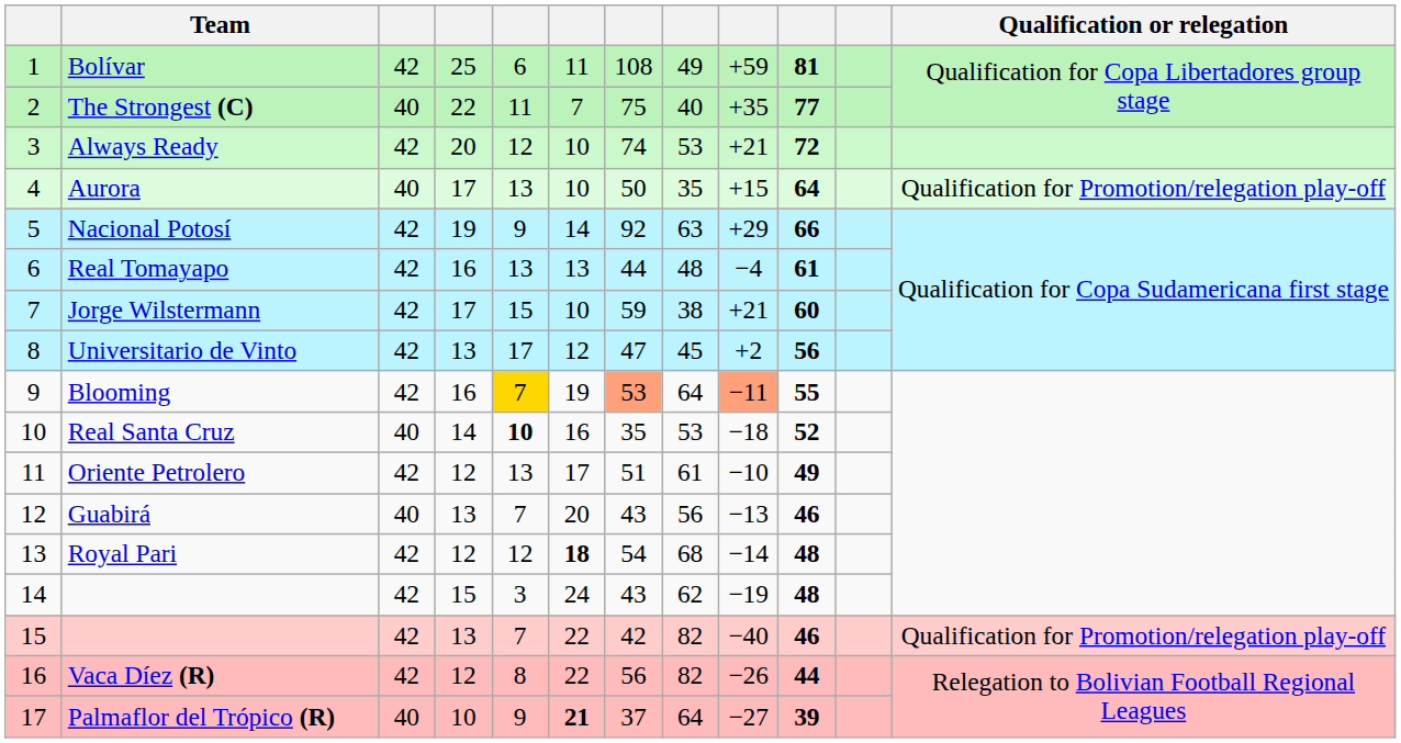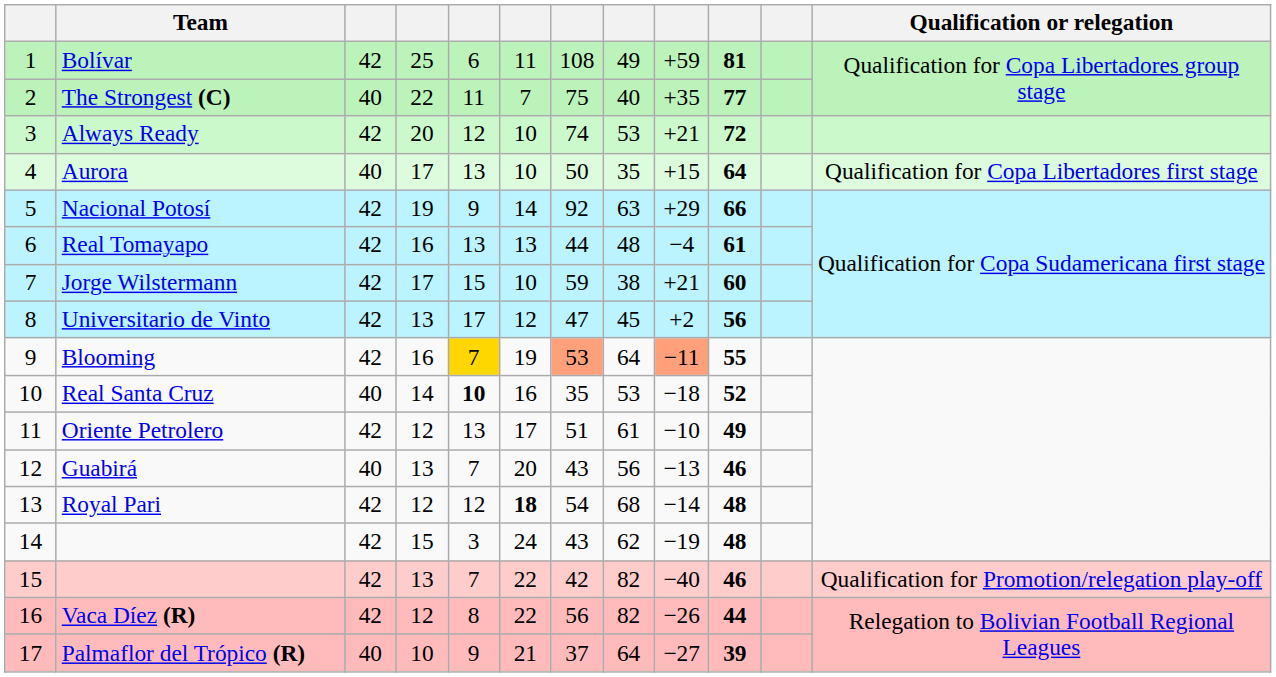Aurora | Qualification or relegation: Qualification for Promotion/relegation play-off -> Qualification for Copa Libertadores first stage
Palmaflor del Trópico (R) | column 6: bold -> normal
